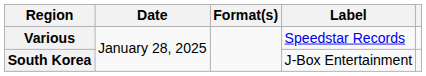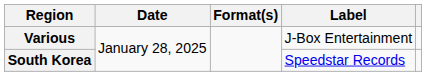Various | Label: Speedstar Records -> J-Box Entertainment
South Korea | Label: J-Box Entertainment -> Speedstar Records
